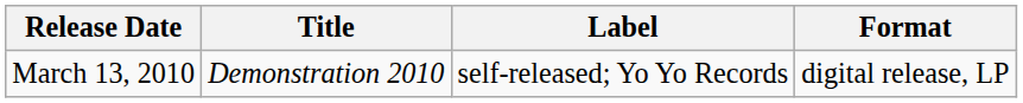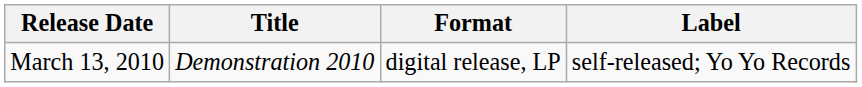columns swapped: Label <-> Format
